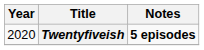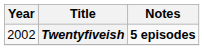Twentyfiveish | Year: 2020 -> 2002
